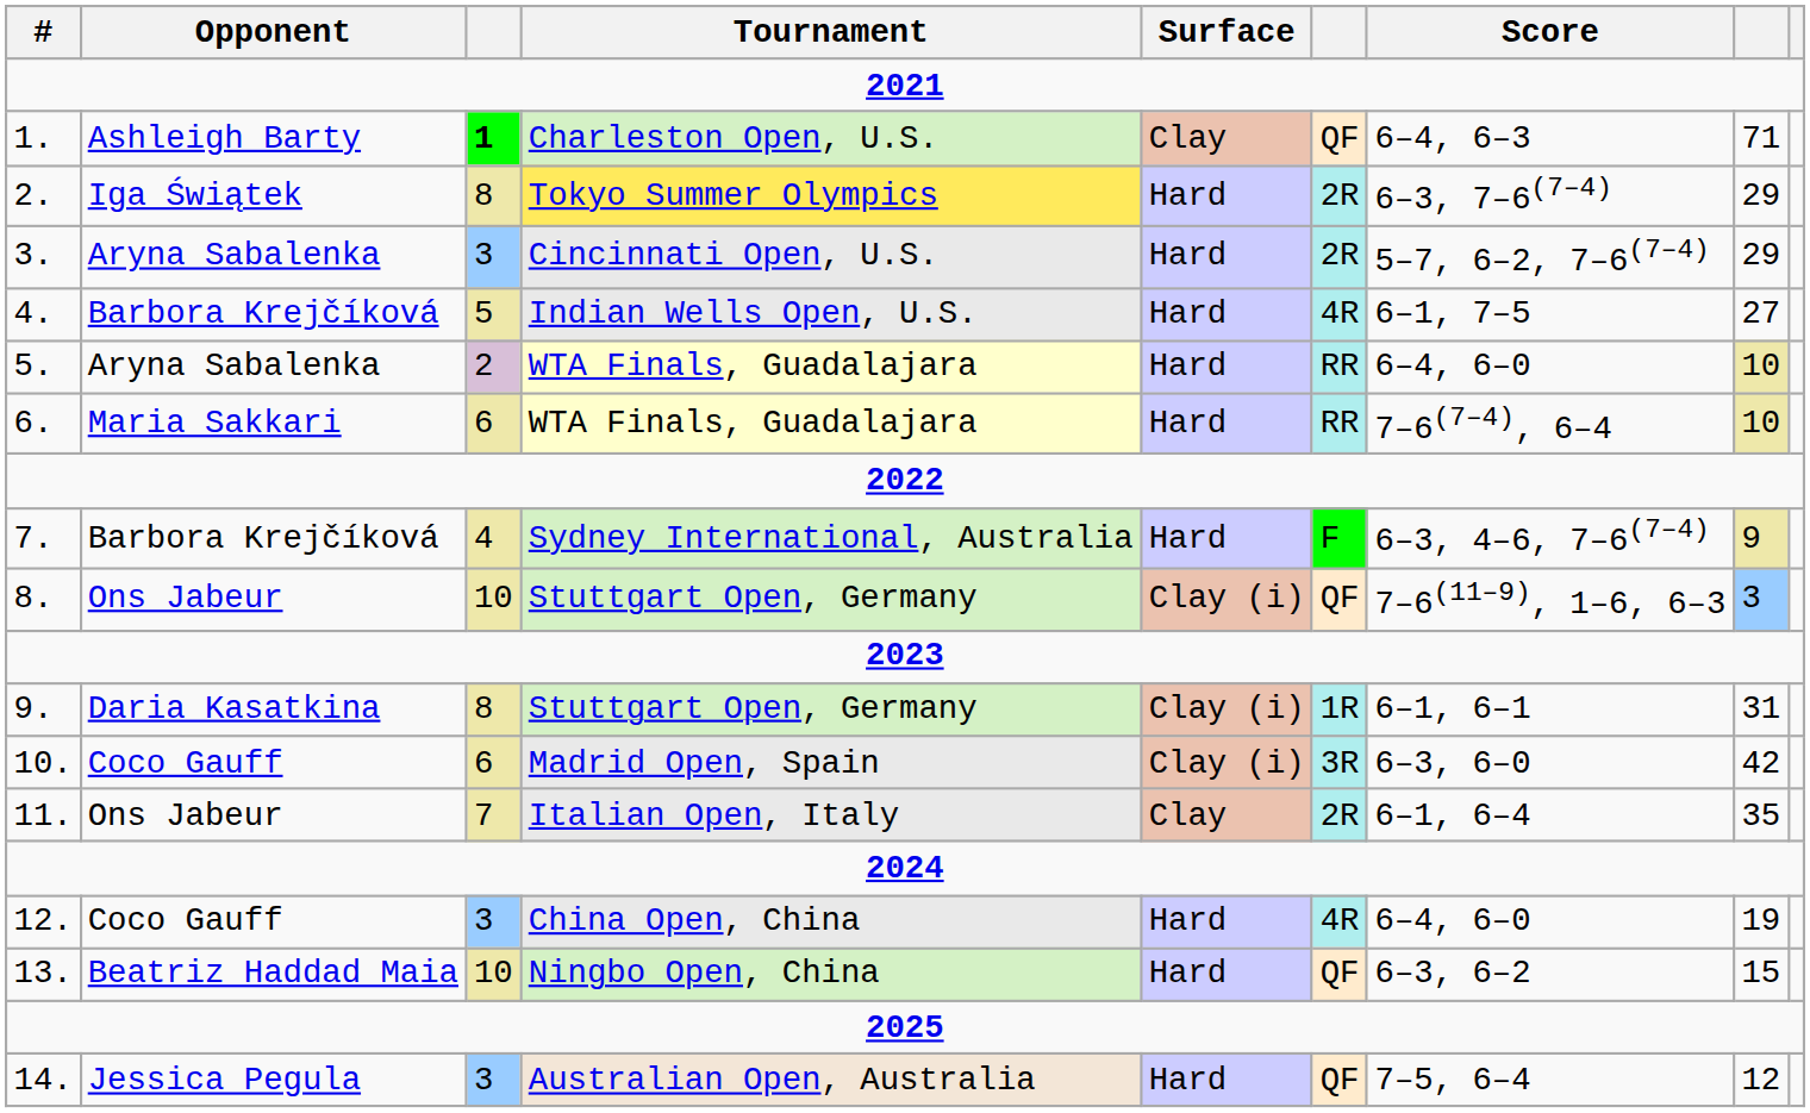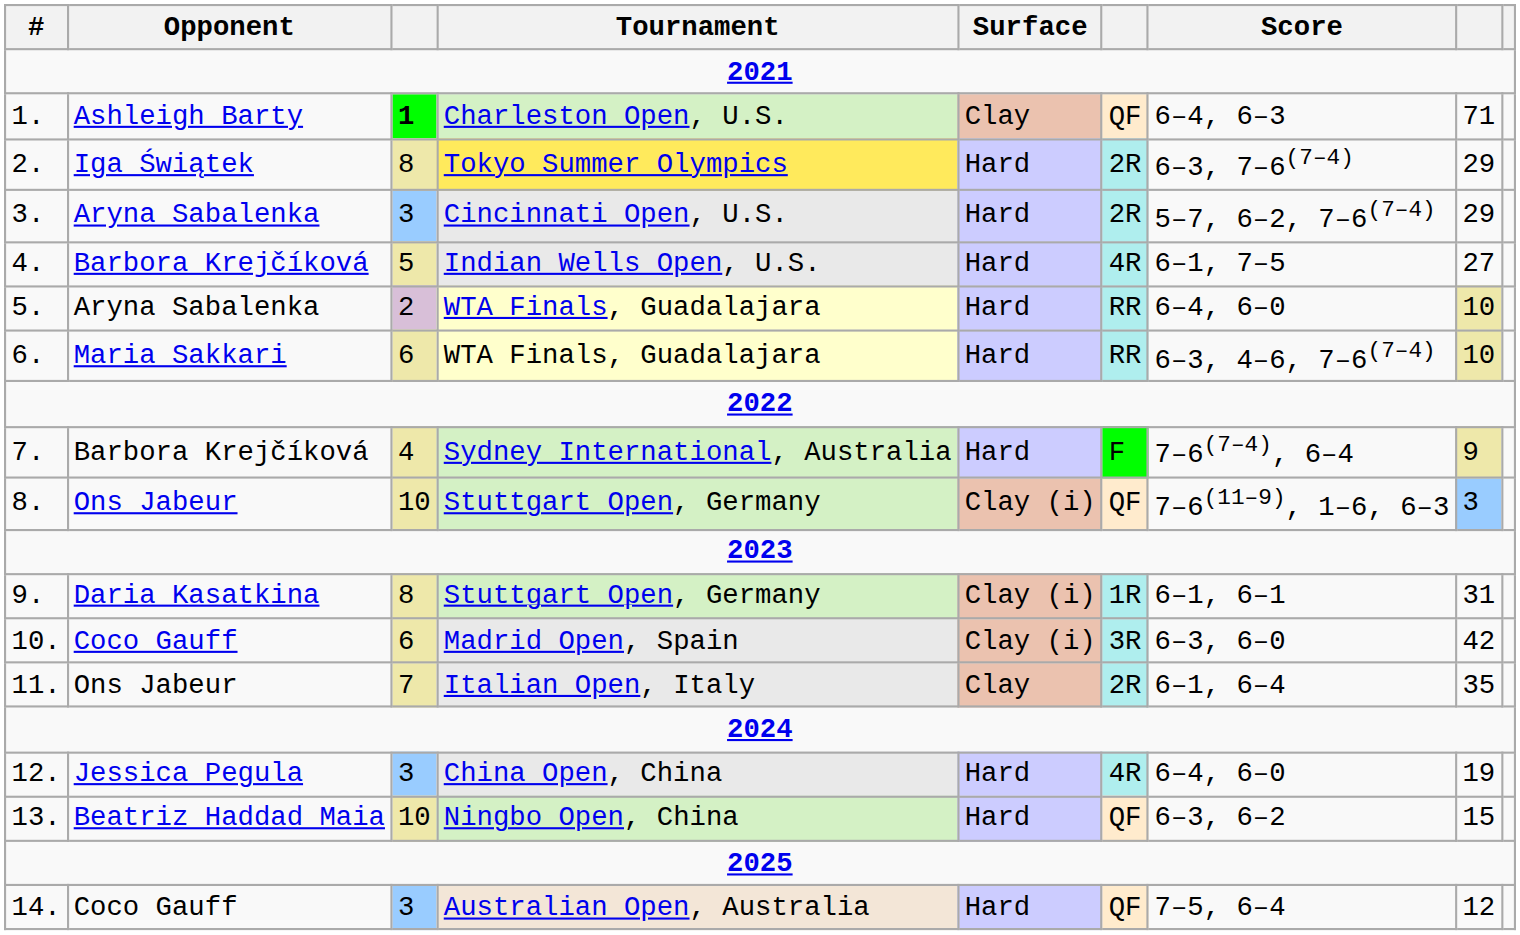6. | Score: 7–6(7–4), 6–4 -> 6–3, 4–6, 7–6(7–4)
7. | Score: 6–3, 4–6, 7–6(7–4) -> 7–6(7–4), 6–4
12. | Opponent: Coco Gauff -> Jessica Pegula
14. | Opponent: Jessica Pegula -> Coco Gauff
